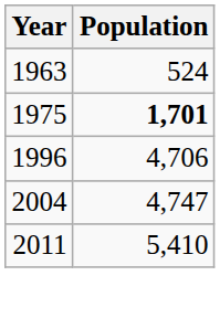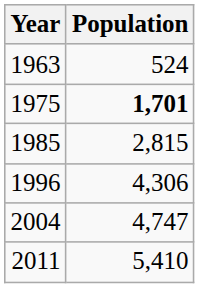+ row: 1985 | 2,815
1996 | Population: 4,706 -> 4,306
